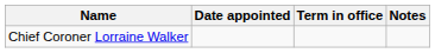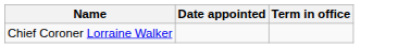- column: Notes
